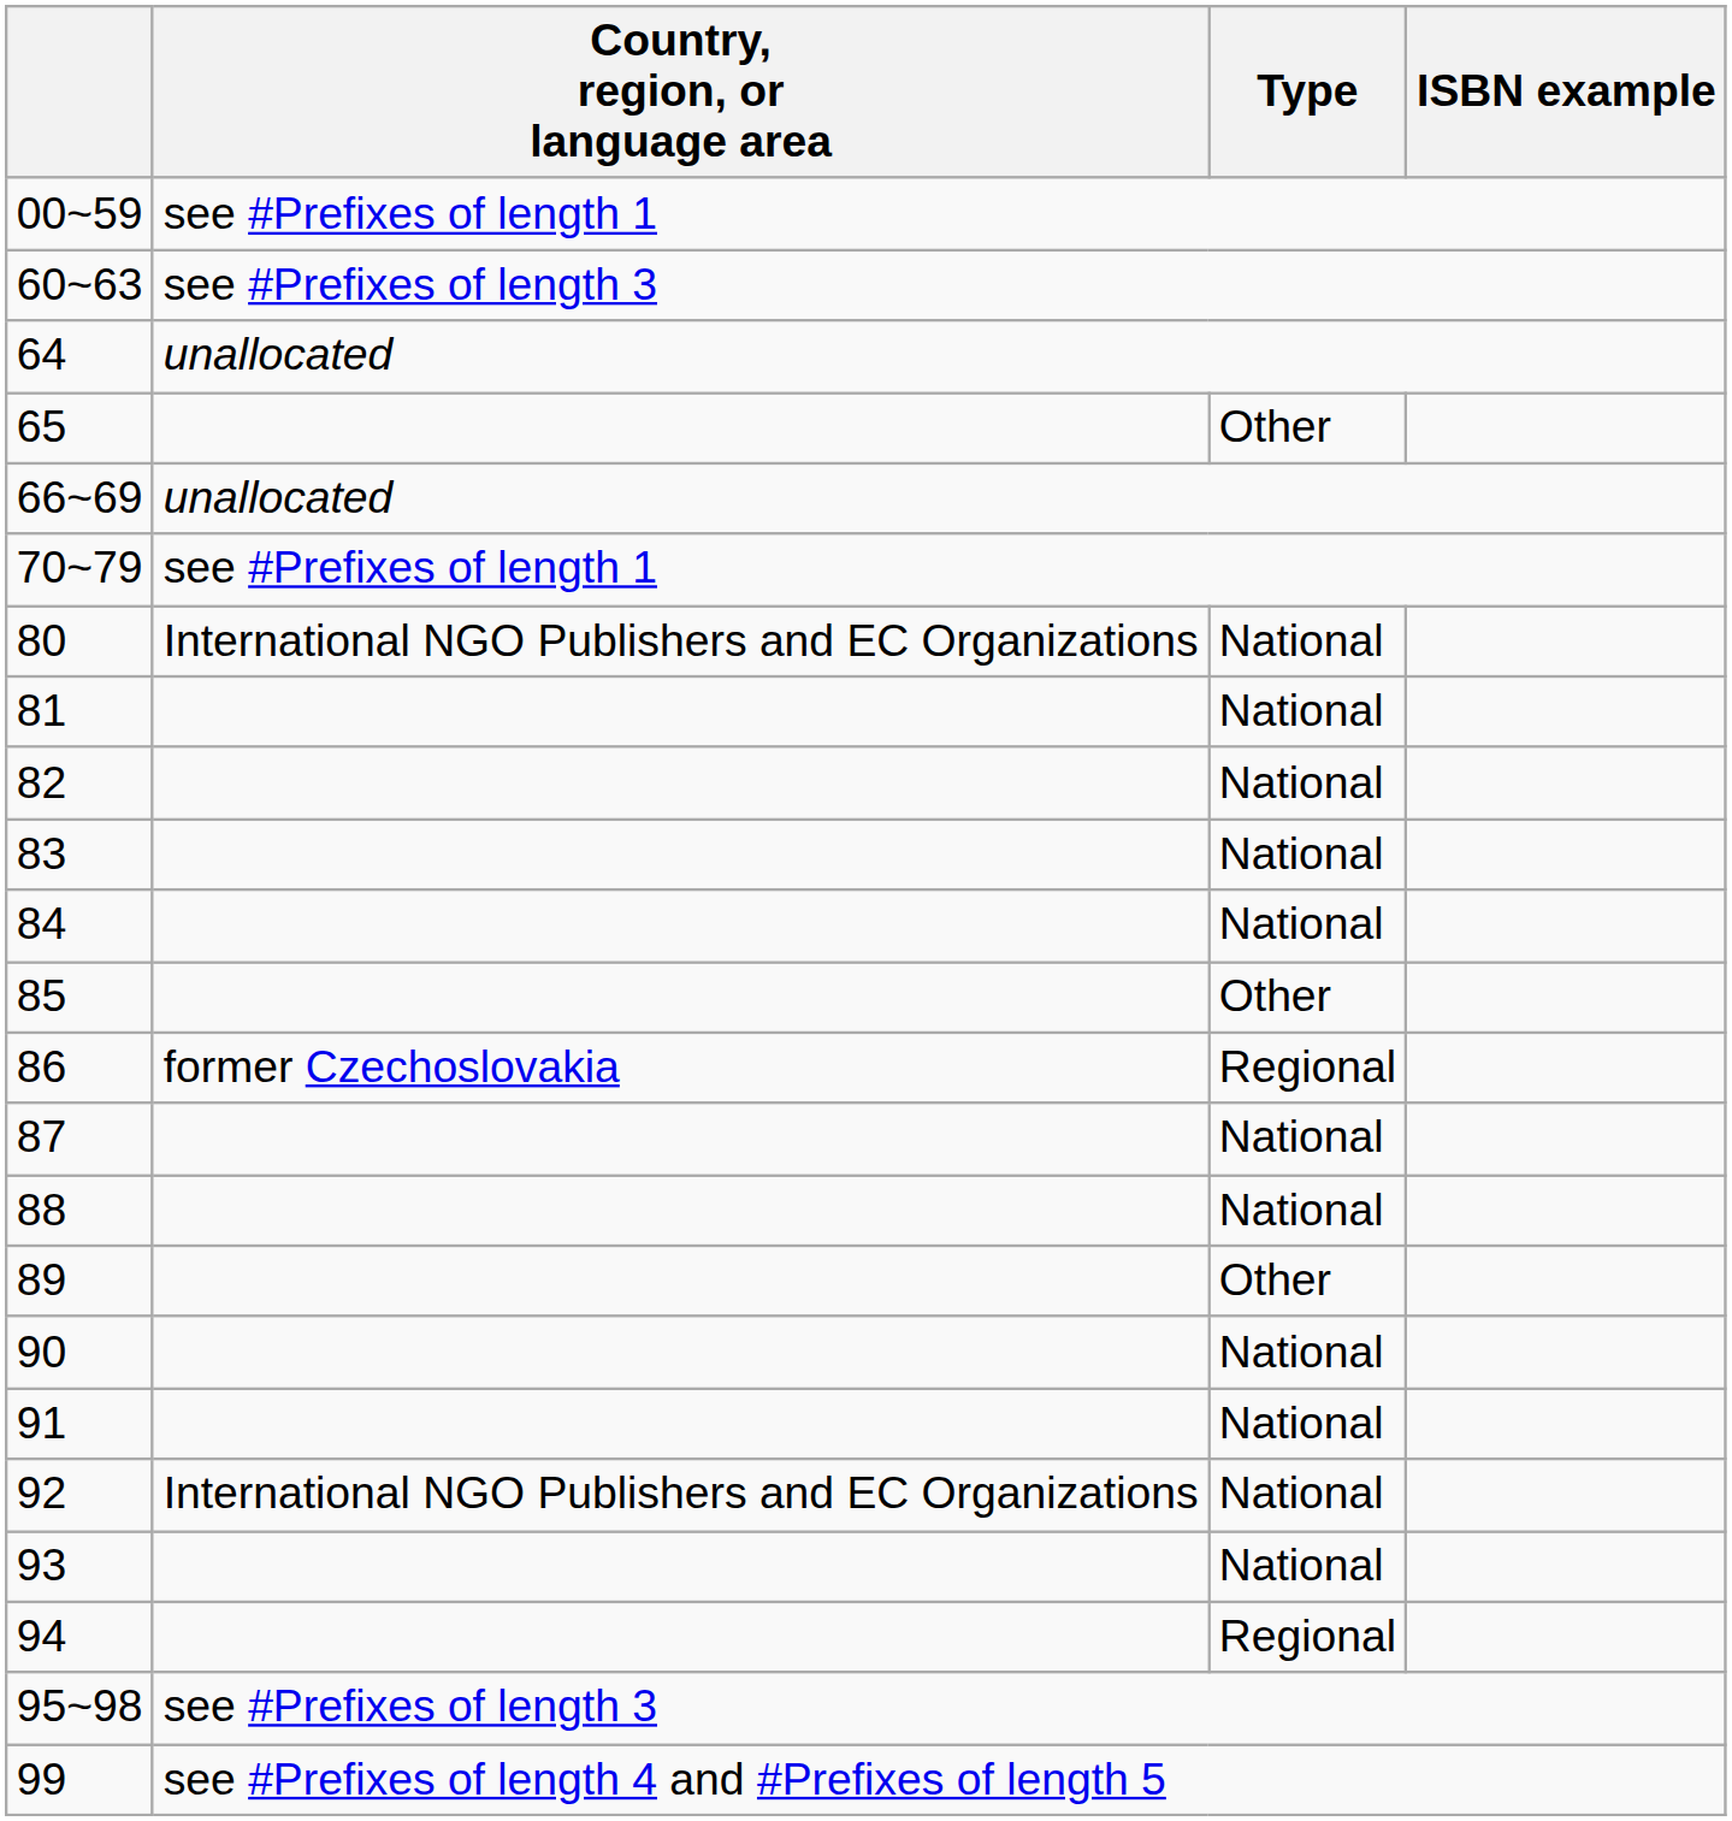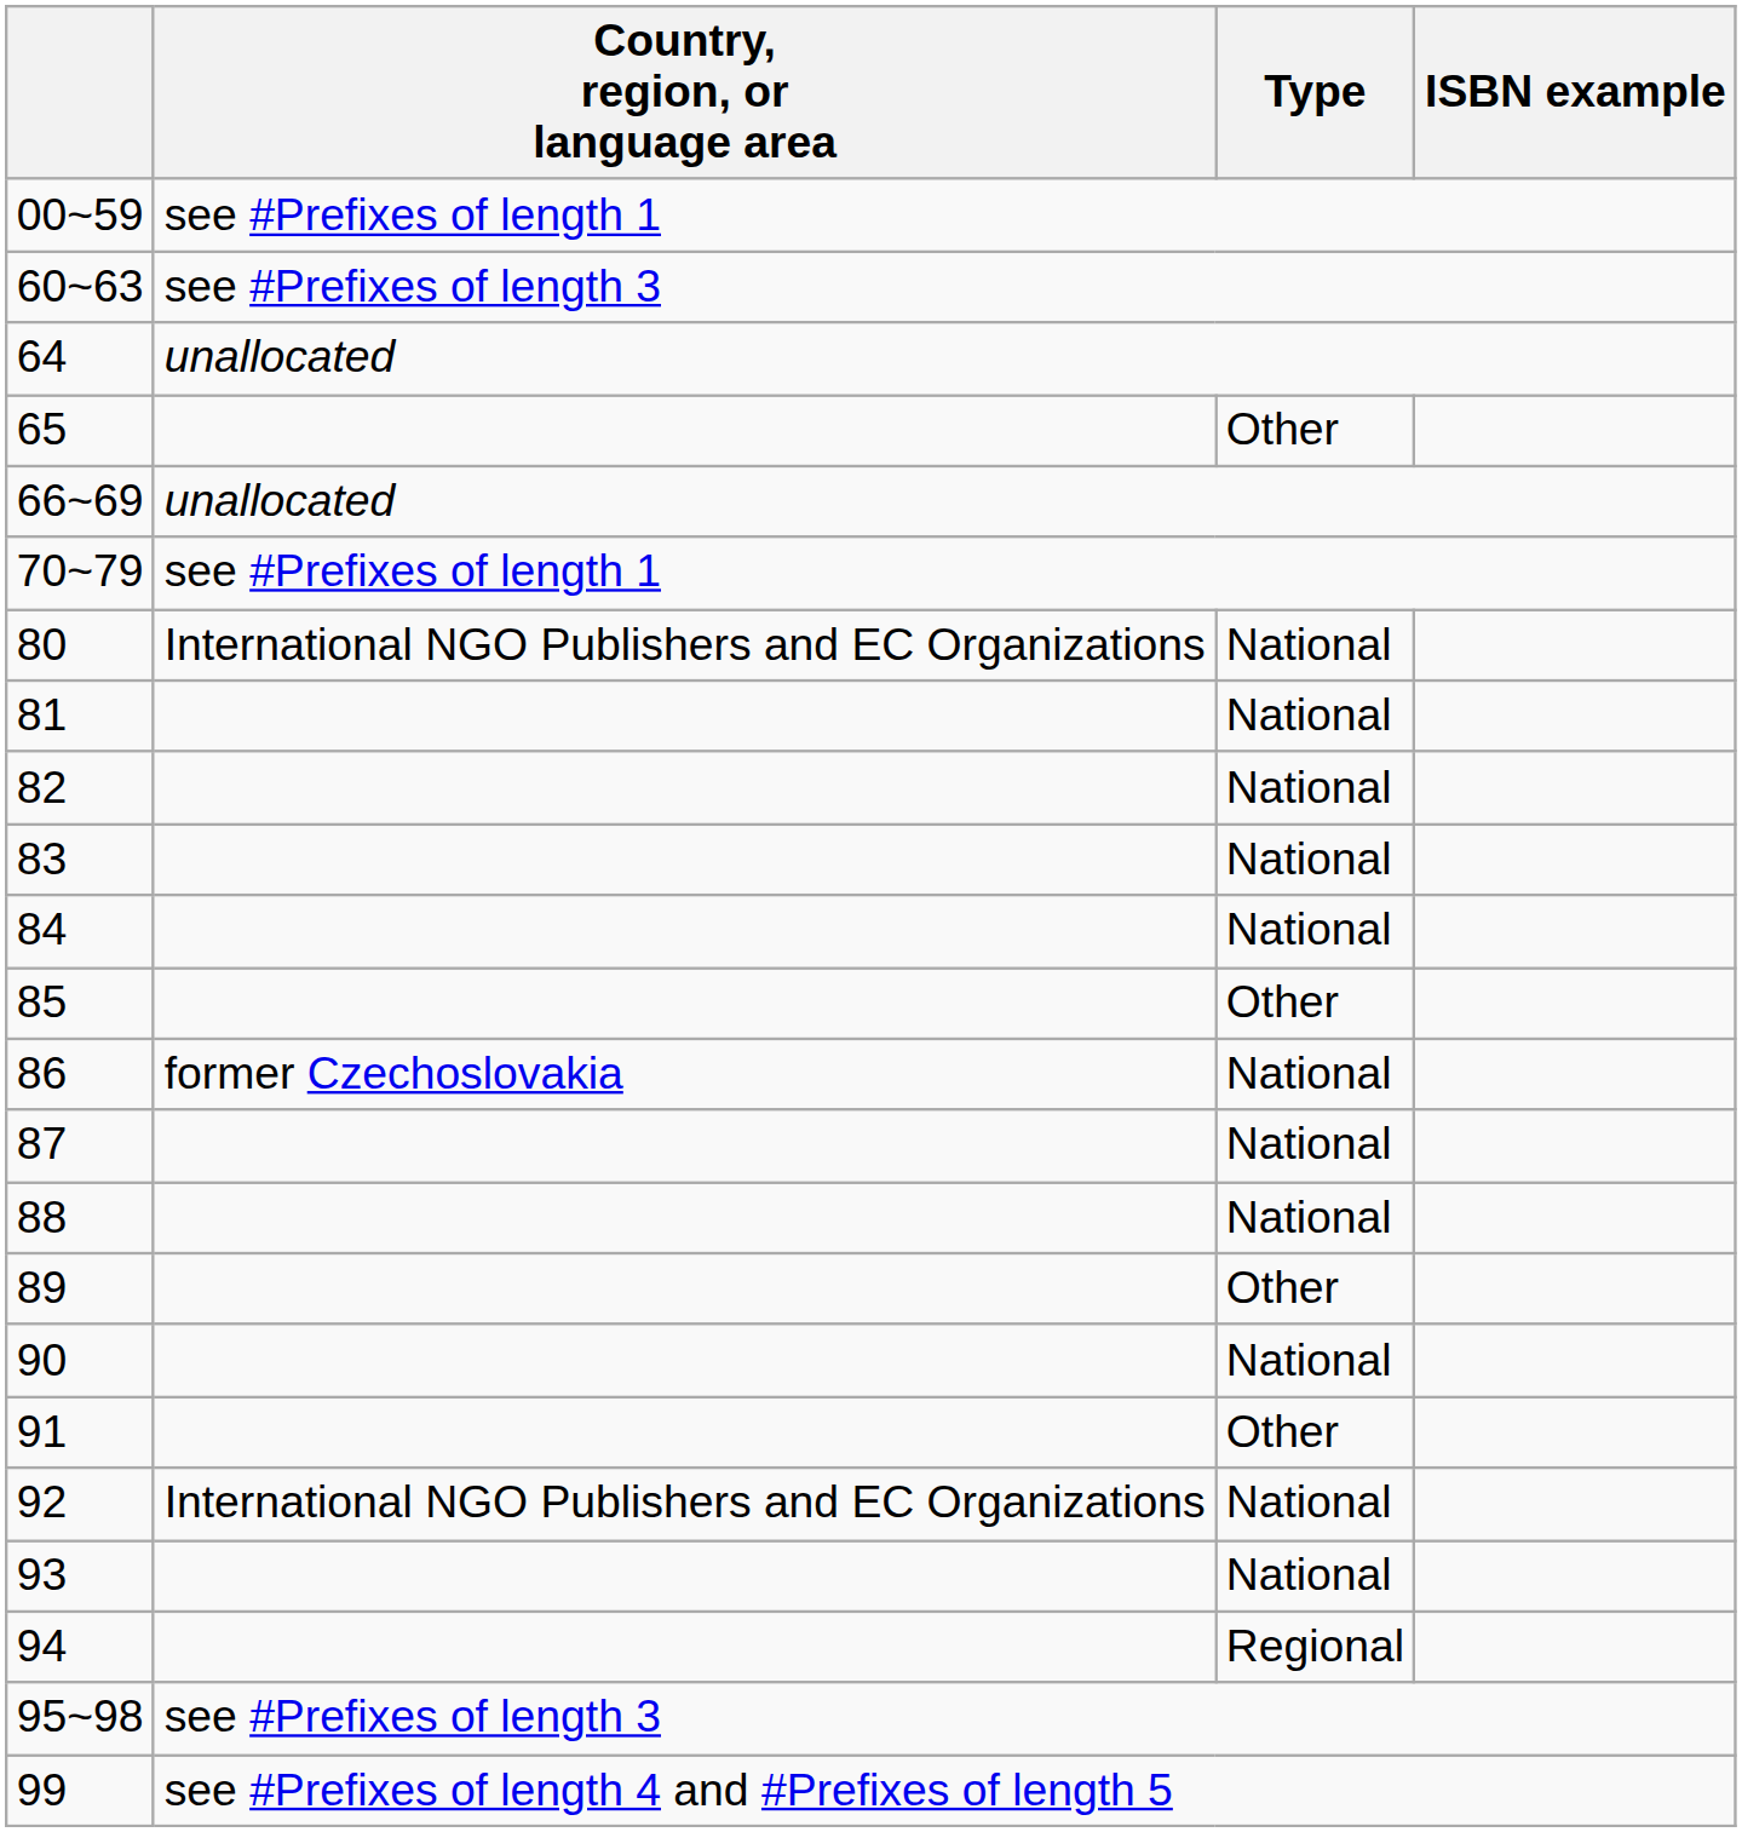86 | Type: Regional -> National
91 | Type: National -> Other
